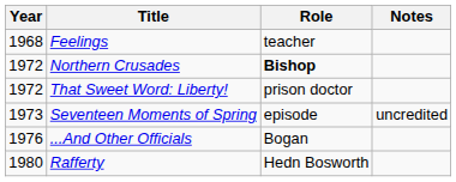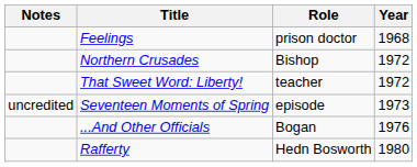columns swapped: Year <-> Notes
Feelings | Role: teacher -> prison doctor
Northern Crusades | Role: bold -> normal
That Sweet Word: Liberty! | Role: prison doctor -> teacher
